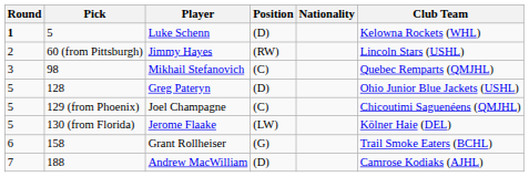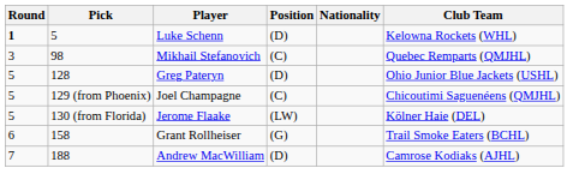- row: 2 | 60 (from Pittsburgh) | Jimmy Hayes | (RW) | Lincoln Stars (USHL)
